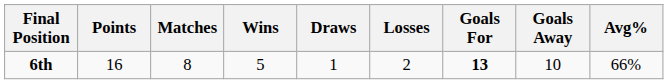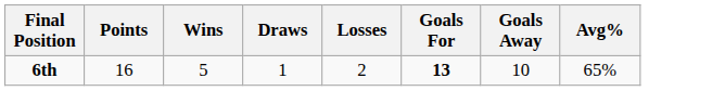- column: Matches | 8
6th | Avg%: 66% -> 65%
